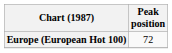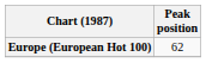Europe (European Hot 100) | Peak position: 72 -> 62
